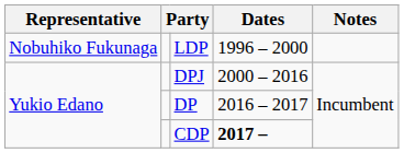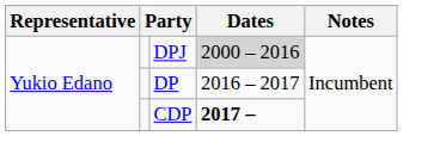- row: Nobuhiko Fukunaga | LDP | 1996 – 2000
DPJ | Dates: no background -> lightgrey background
